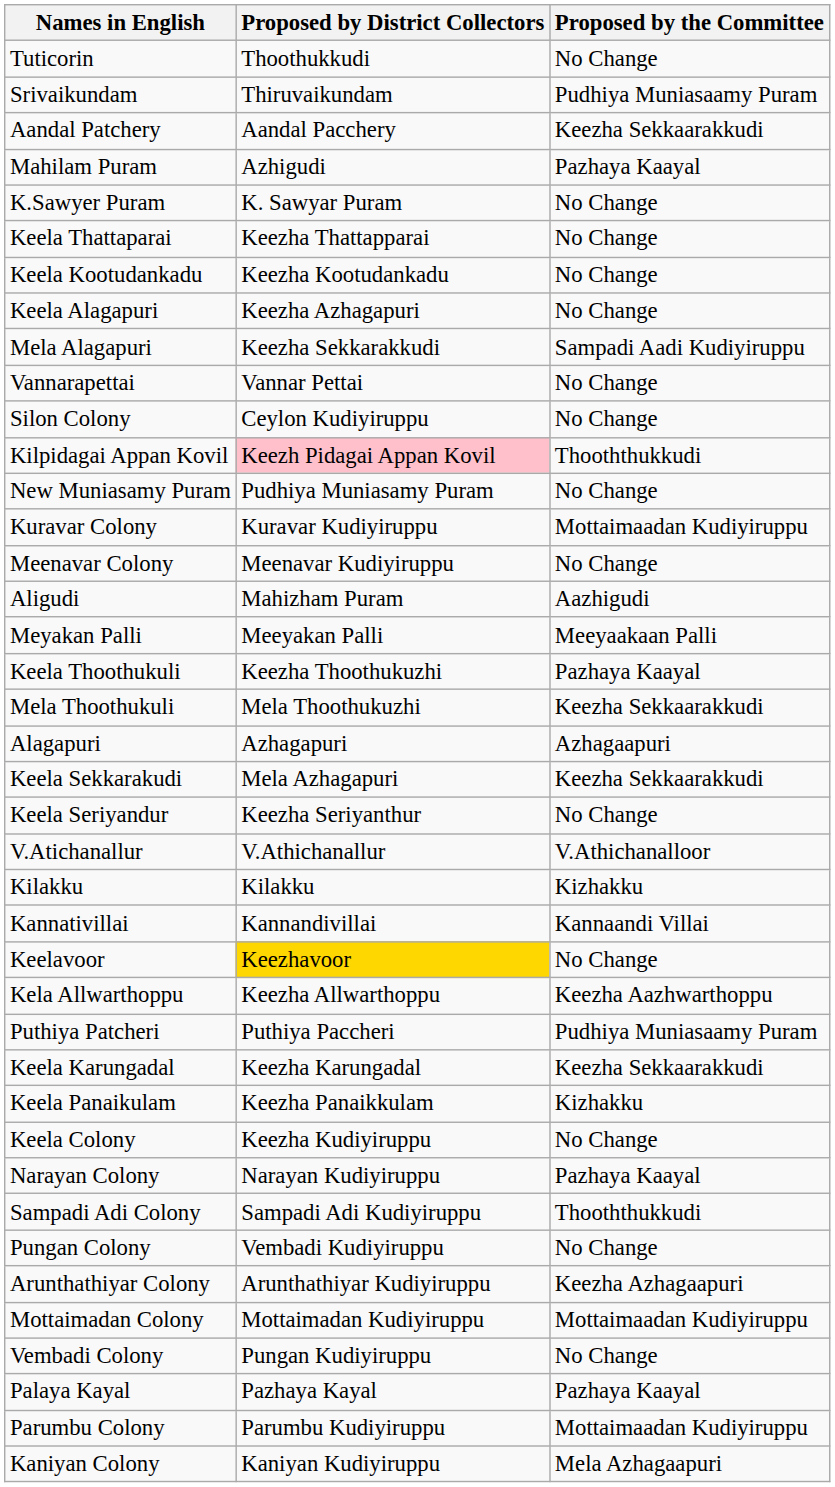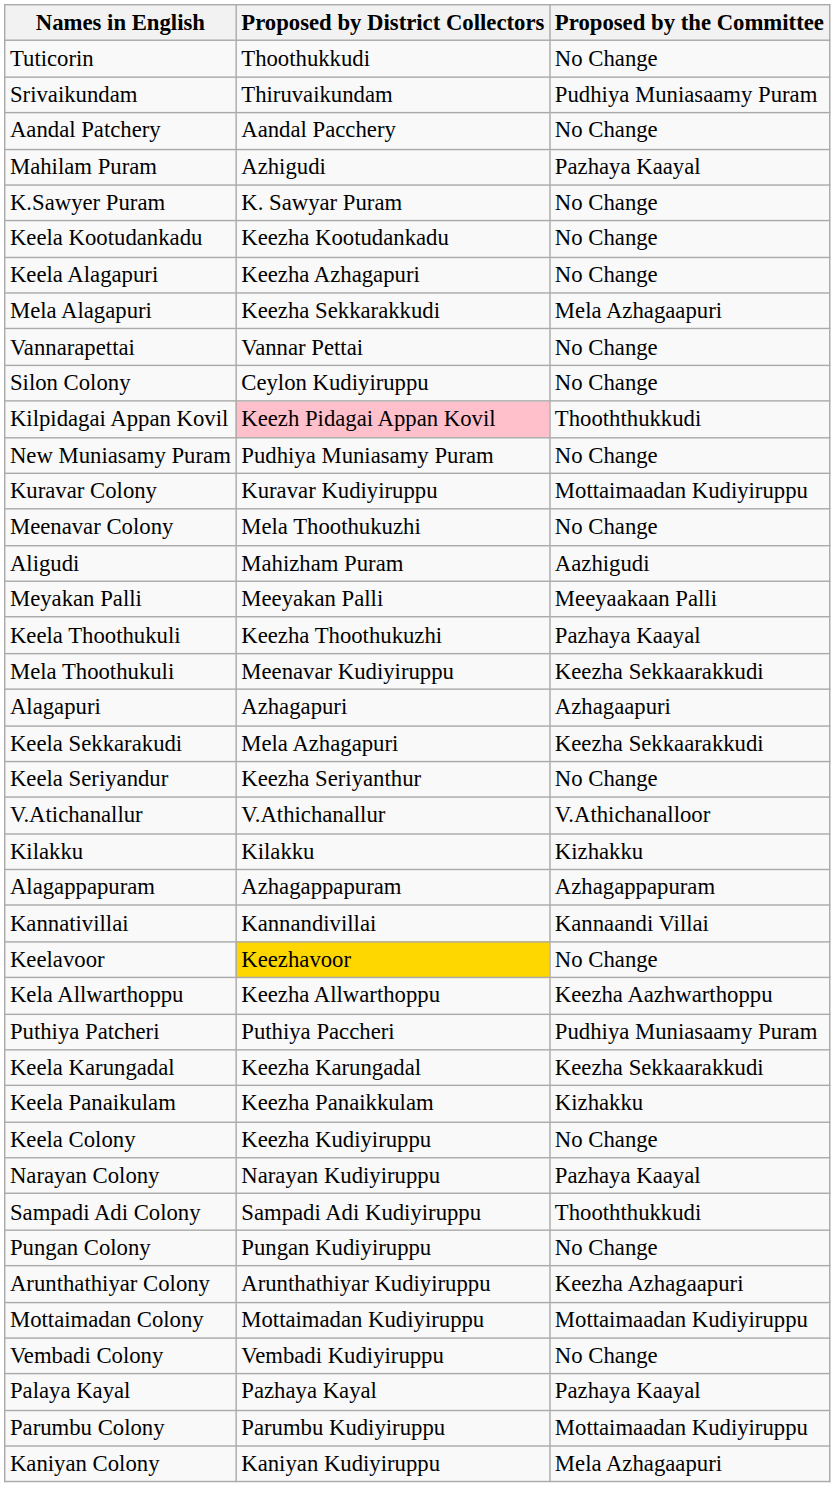Aandal Patchery | Proposed by the Committee: Keezha Sekkaarakkudi -> No Change
- row: Keela Thattaparai | Keezha Thattapparai | No Change
Mela Alagapuri | Proposed by the Committee: Sampadi Aadi Kudiyiruppu -> Mela Azhagaapuri
Meenavar Colony | Proposed by District Collectors: Meenavar Kudiyiruppu -> Mela Thoothukuzhi
Mela Thoothukuli | Proposed by District Collectors: Mela Thoothukuzhi -> Meenavar Kudiyiruppu
+ row: Alagappapuram | Azhagappapuram | Azhagappapuram
Pungan Colony | Proposed by District Collectors: Vembadi Kudiyiruppu -> Pungan Kudiyiruppu
Vembadi Colony | Proposed by District Collectors: Pungan Kudiyiruppu -> Vembadi Kudiyiruppu
